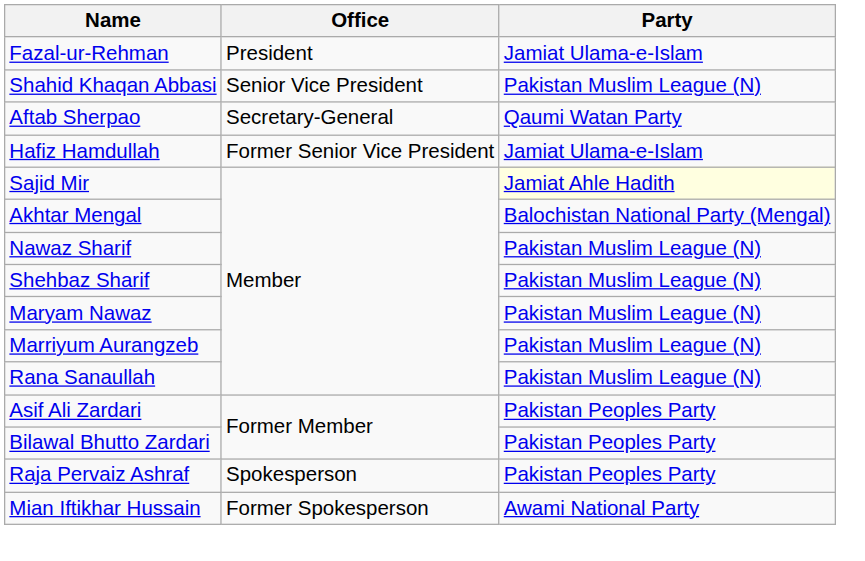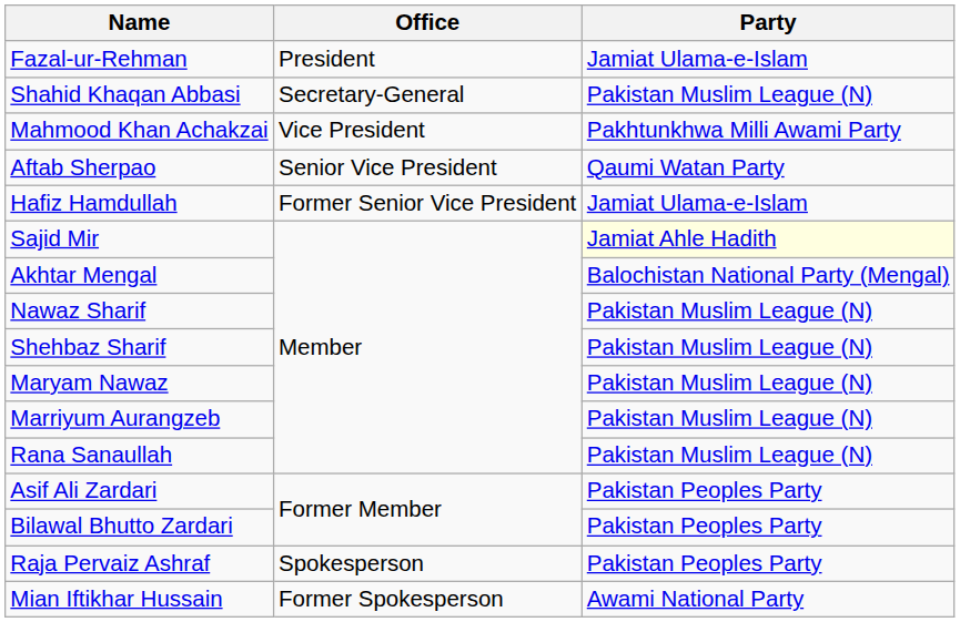Shahid Khaqan Abbasi | Office: Senior Vice President -> Secretary-General
+ row: Mahmood Khan Achakzai | Vice President | Pakhtunkhwa Milli Awami Party
Aftab Sherpao | Office: Secretary-General -> Senior Vice President
